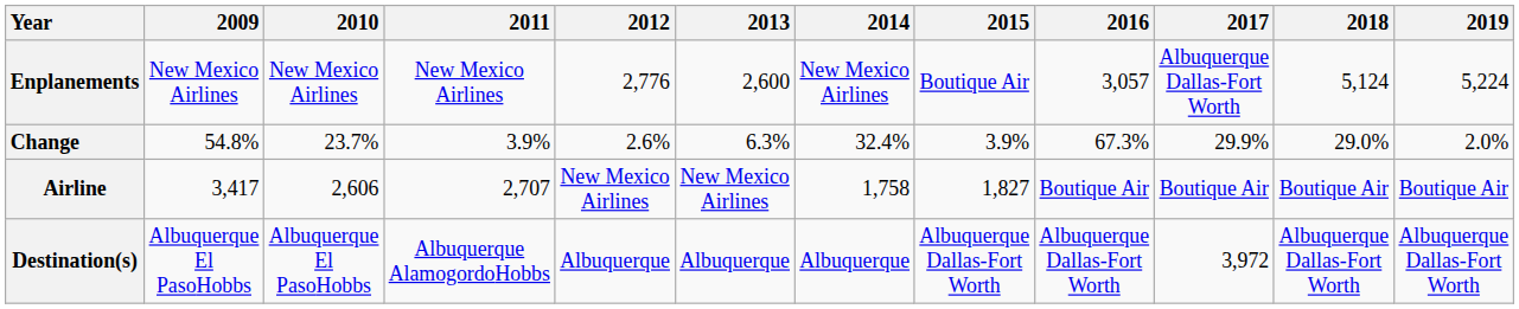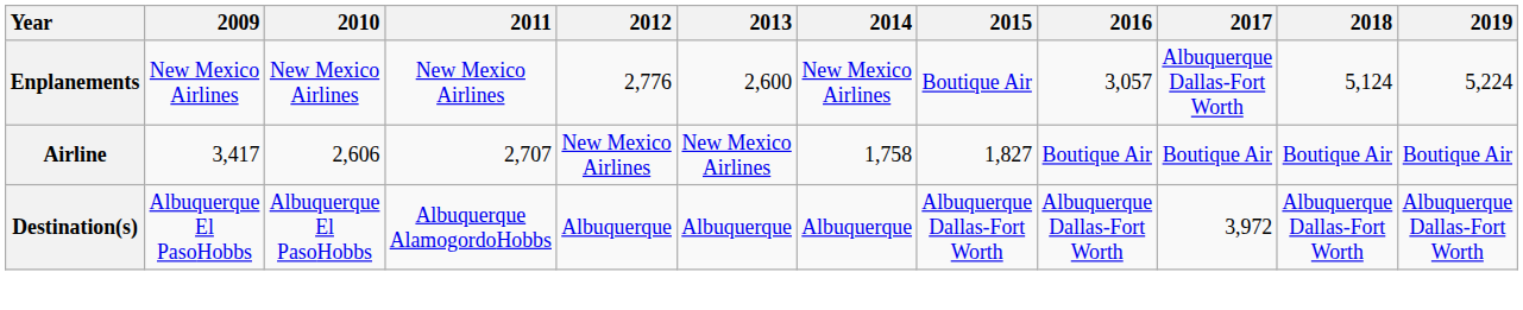- row: Change | 54.8% | 23.7% | 3.9% | 2.6% | 6.3% | 32.4% | 3.9% | 67.3% | 29.9% | 29.0% | 2.0%
